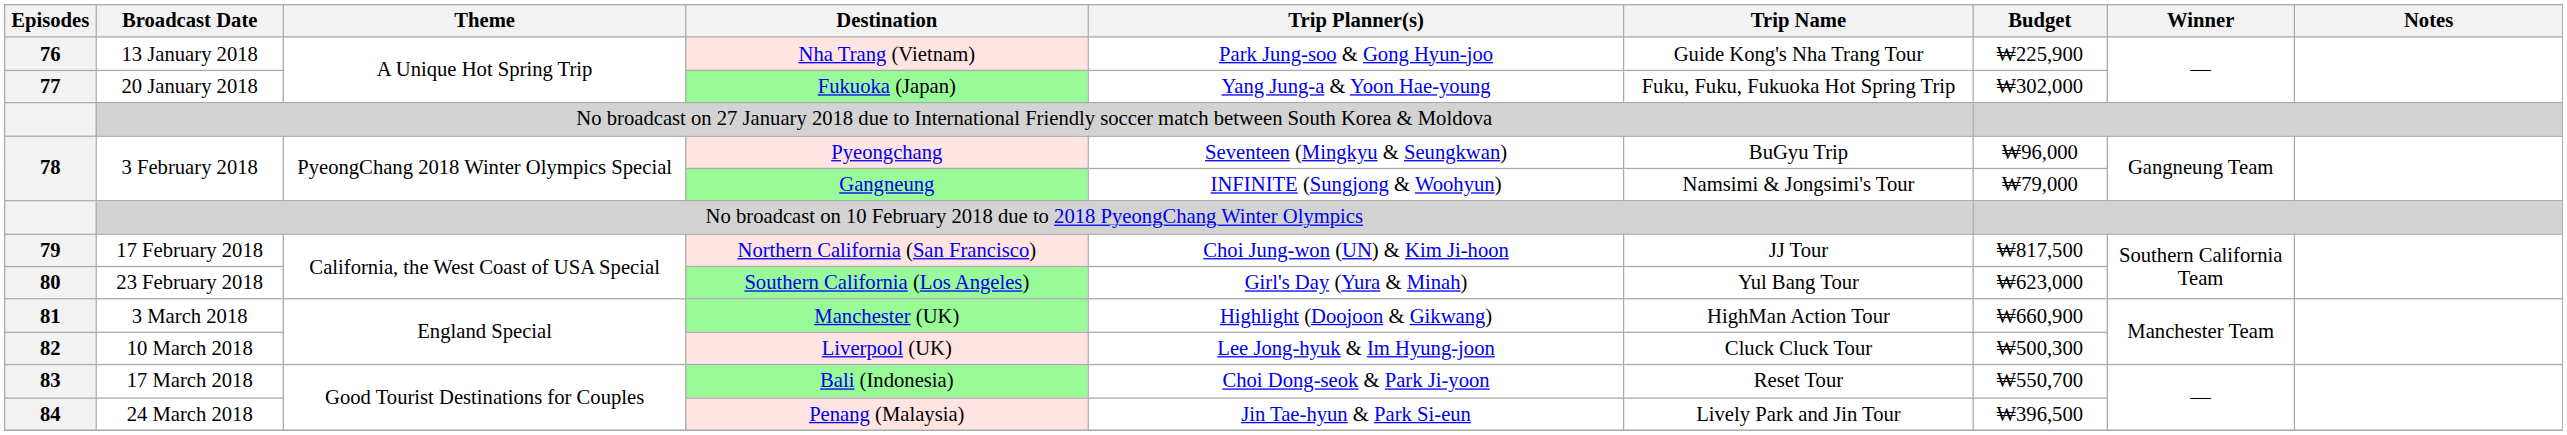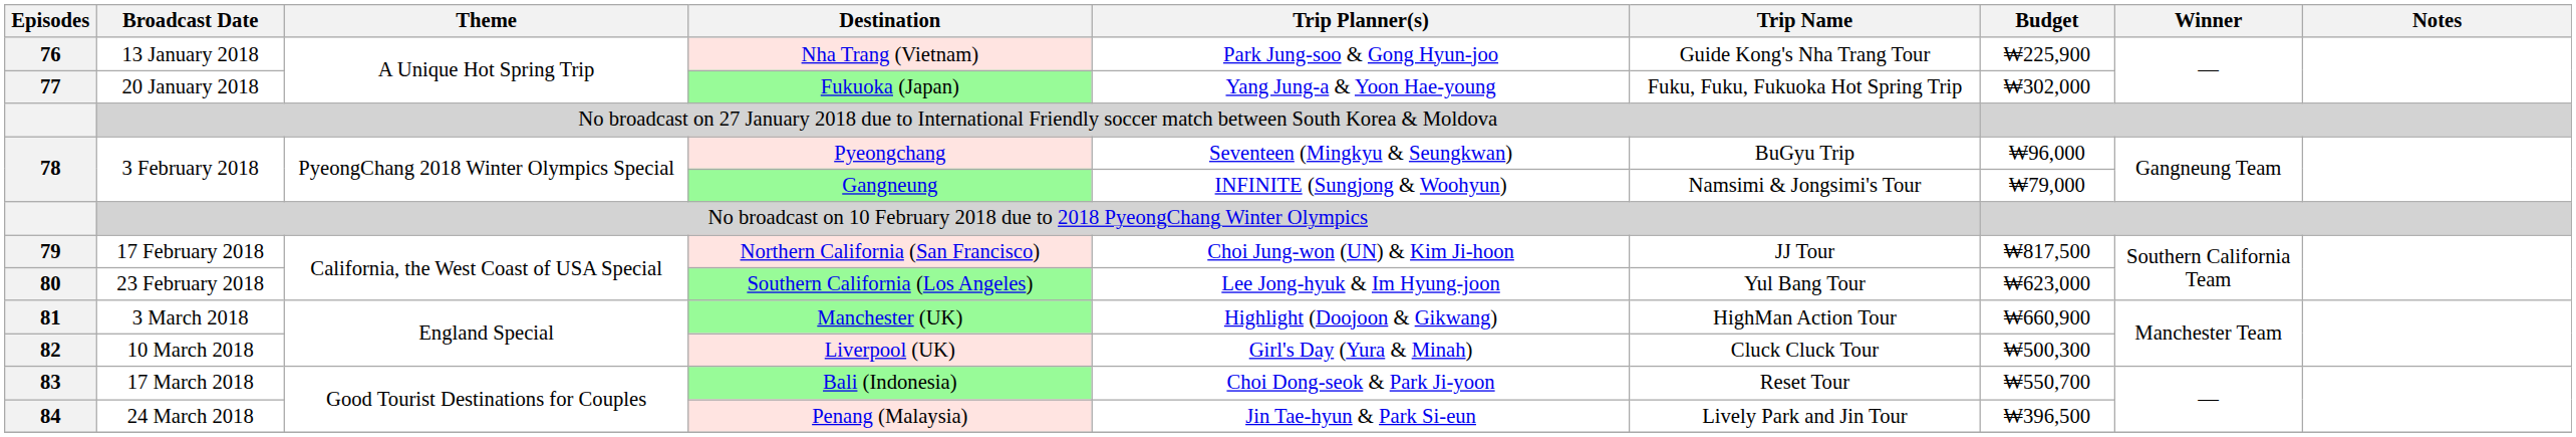Southern California (Los Angeles) | Trip Planner(s): Girl's Day (Yura & Minah) -> Lee Jong-hyuk & Im Hyung-joon
Liverpool (UK) | Trip Planner(s): Lee Jong-hyuk & Im Hyung-joon -> Girl's Day (Yura & Minah)
